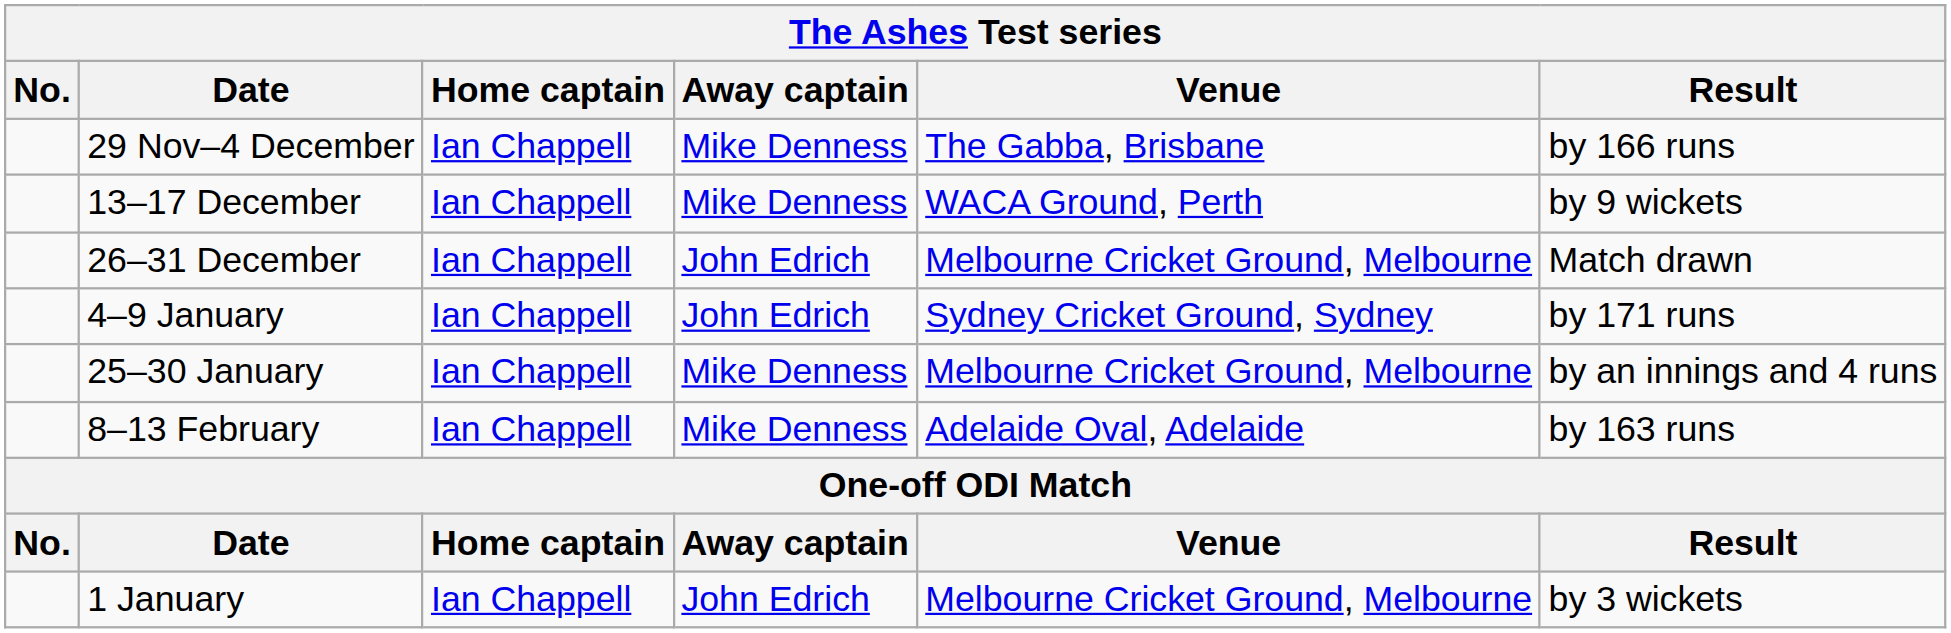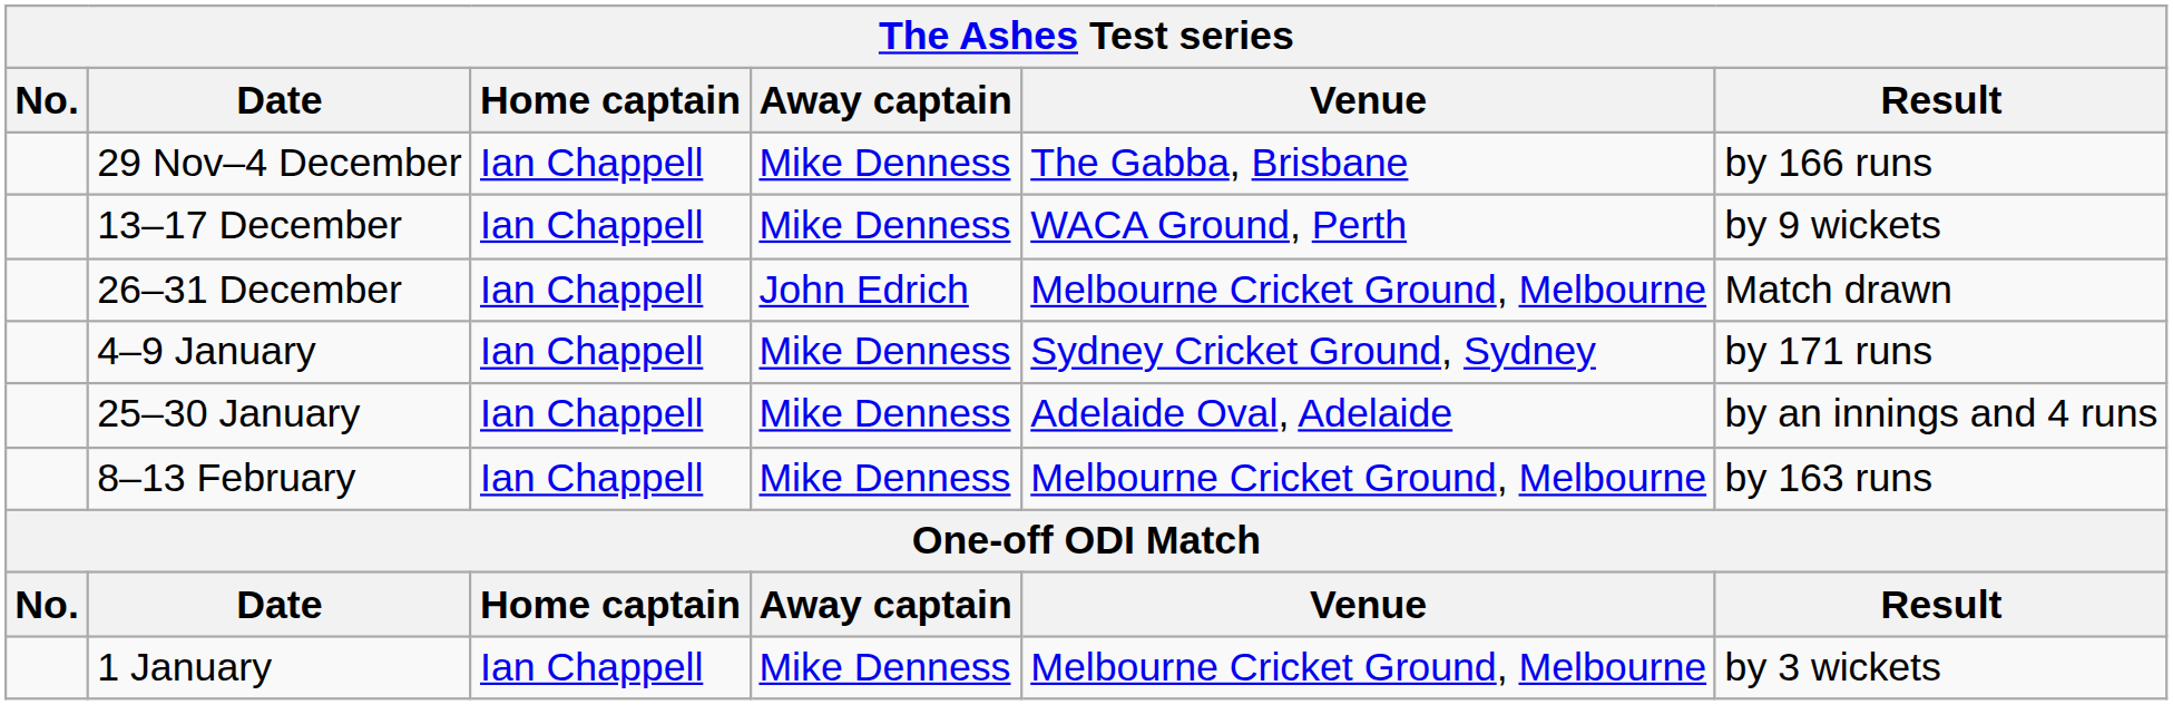4–9 January | Away captain: John Edrich -> Mike Denness
25–30 January | Venue: Melbourne Cricket Ground, Melbourne -> Adelaide Oval, Adelaide
8–13 February | Venue: Adelaide Oval, Adelaide -> Melbourne Cricket Ground, Melbourne
1 January | Away captain: John Edrich -> Mike Denness
